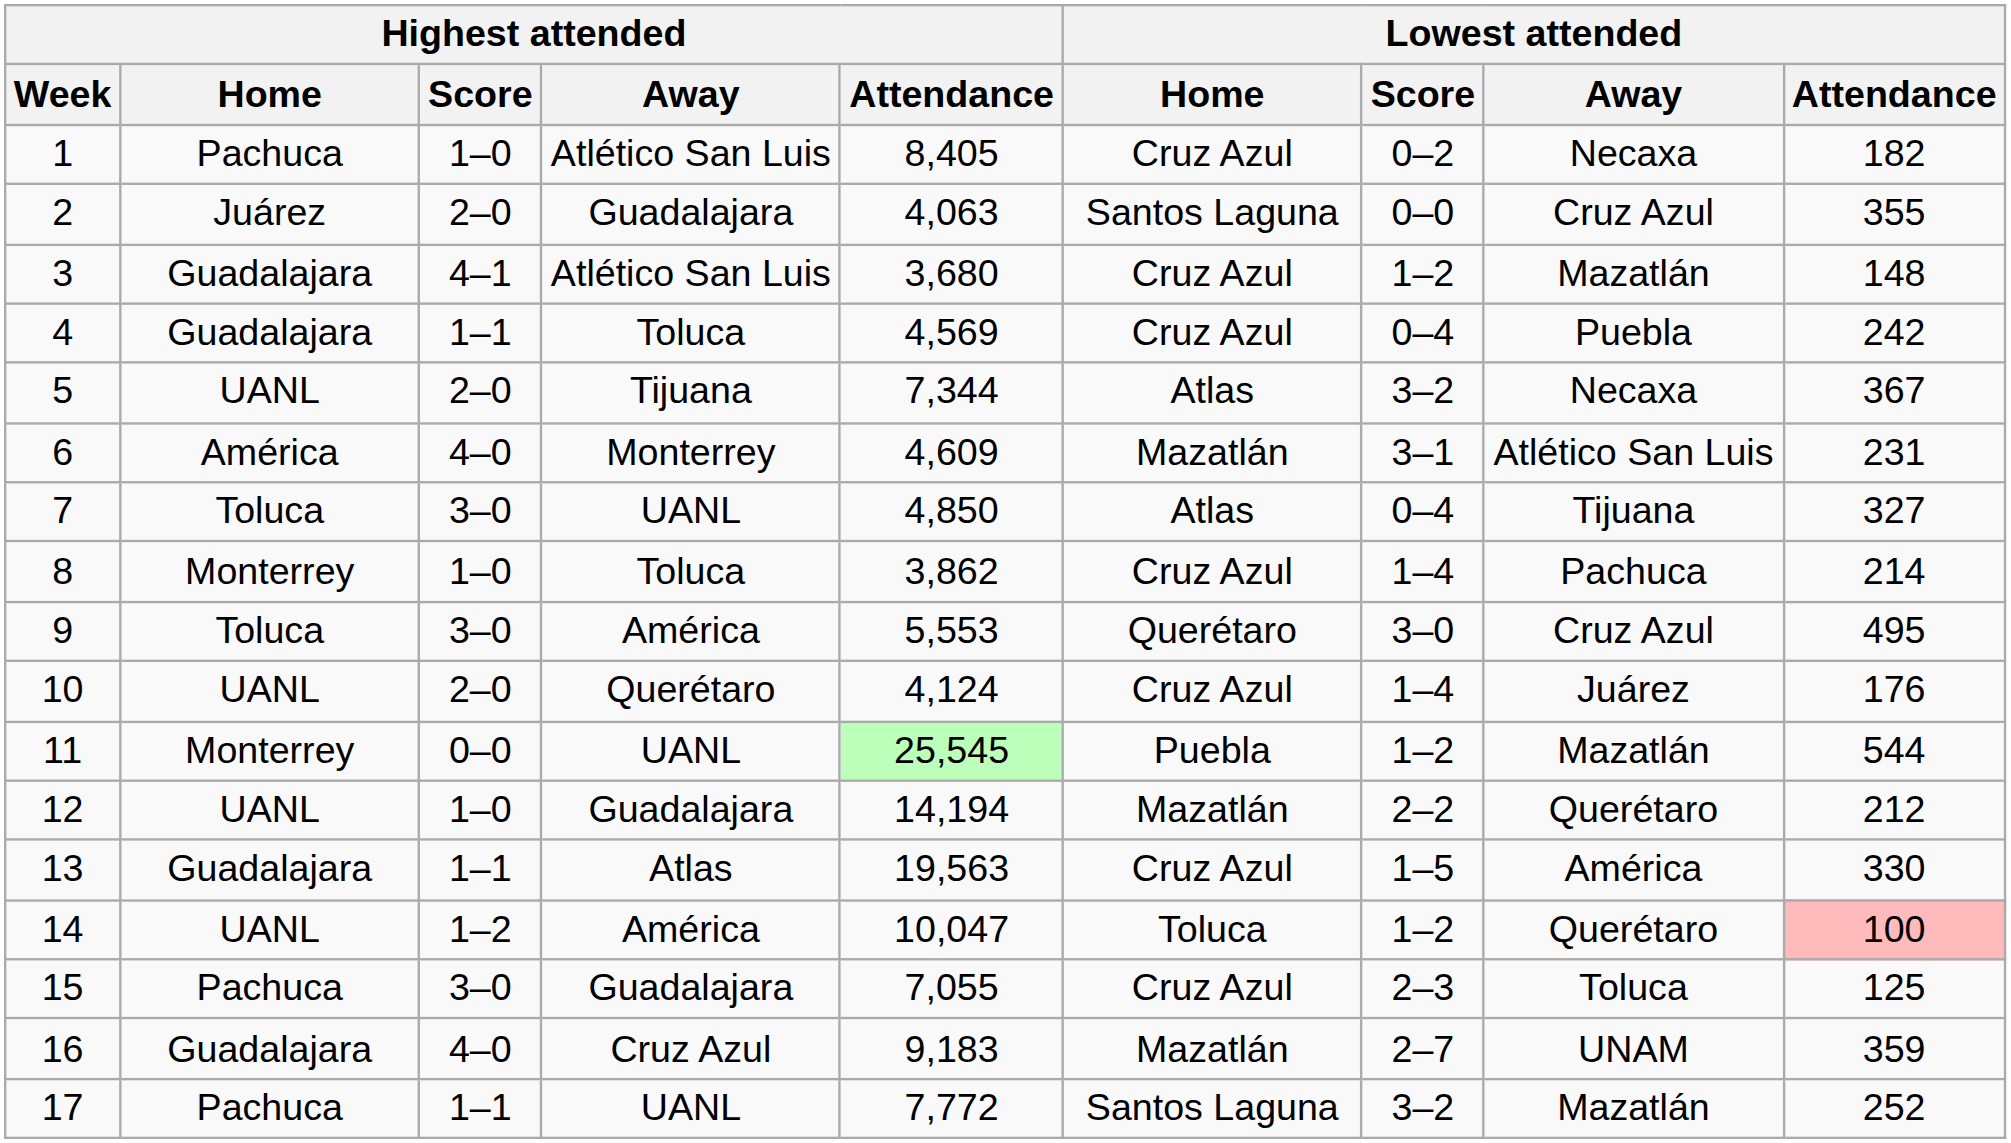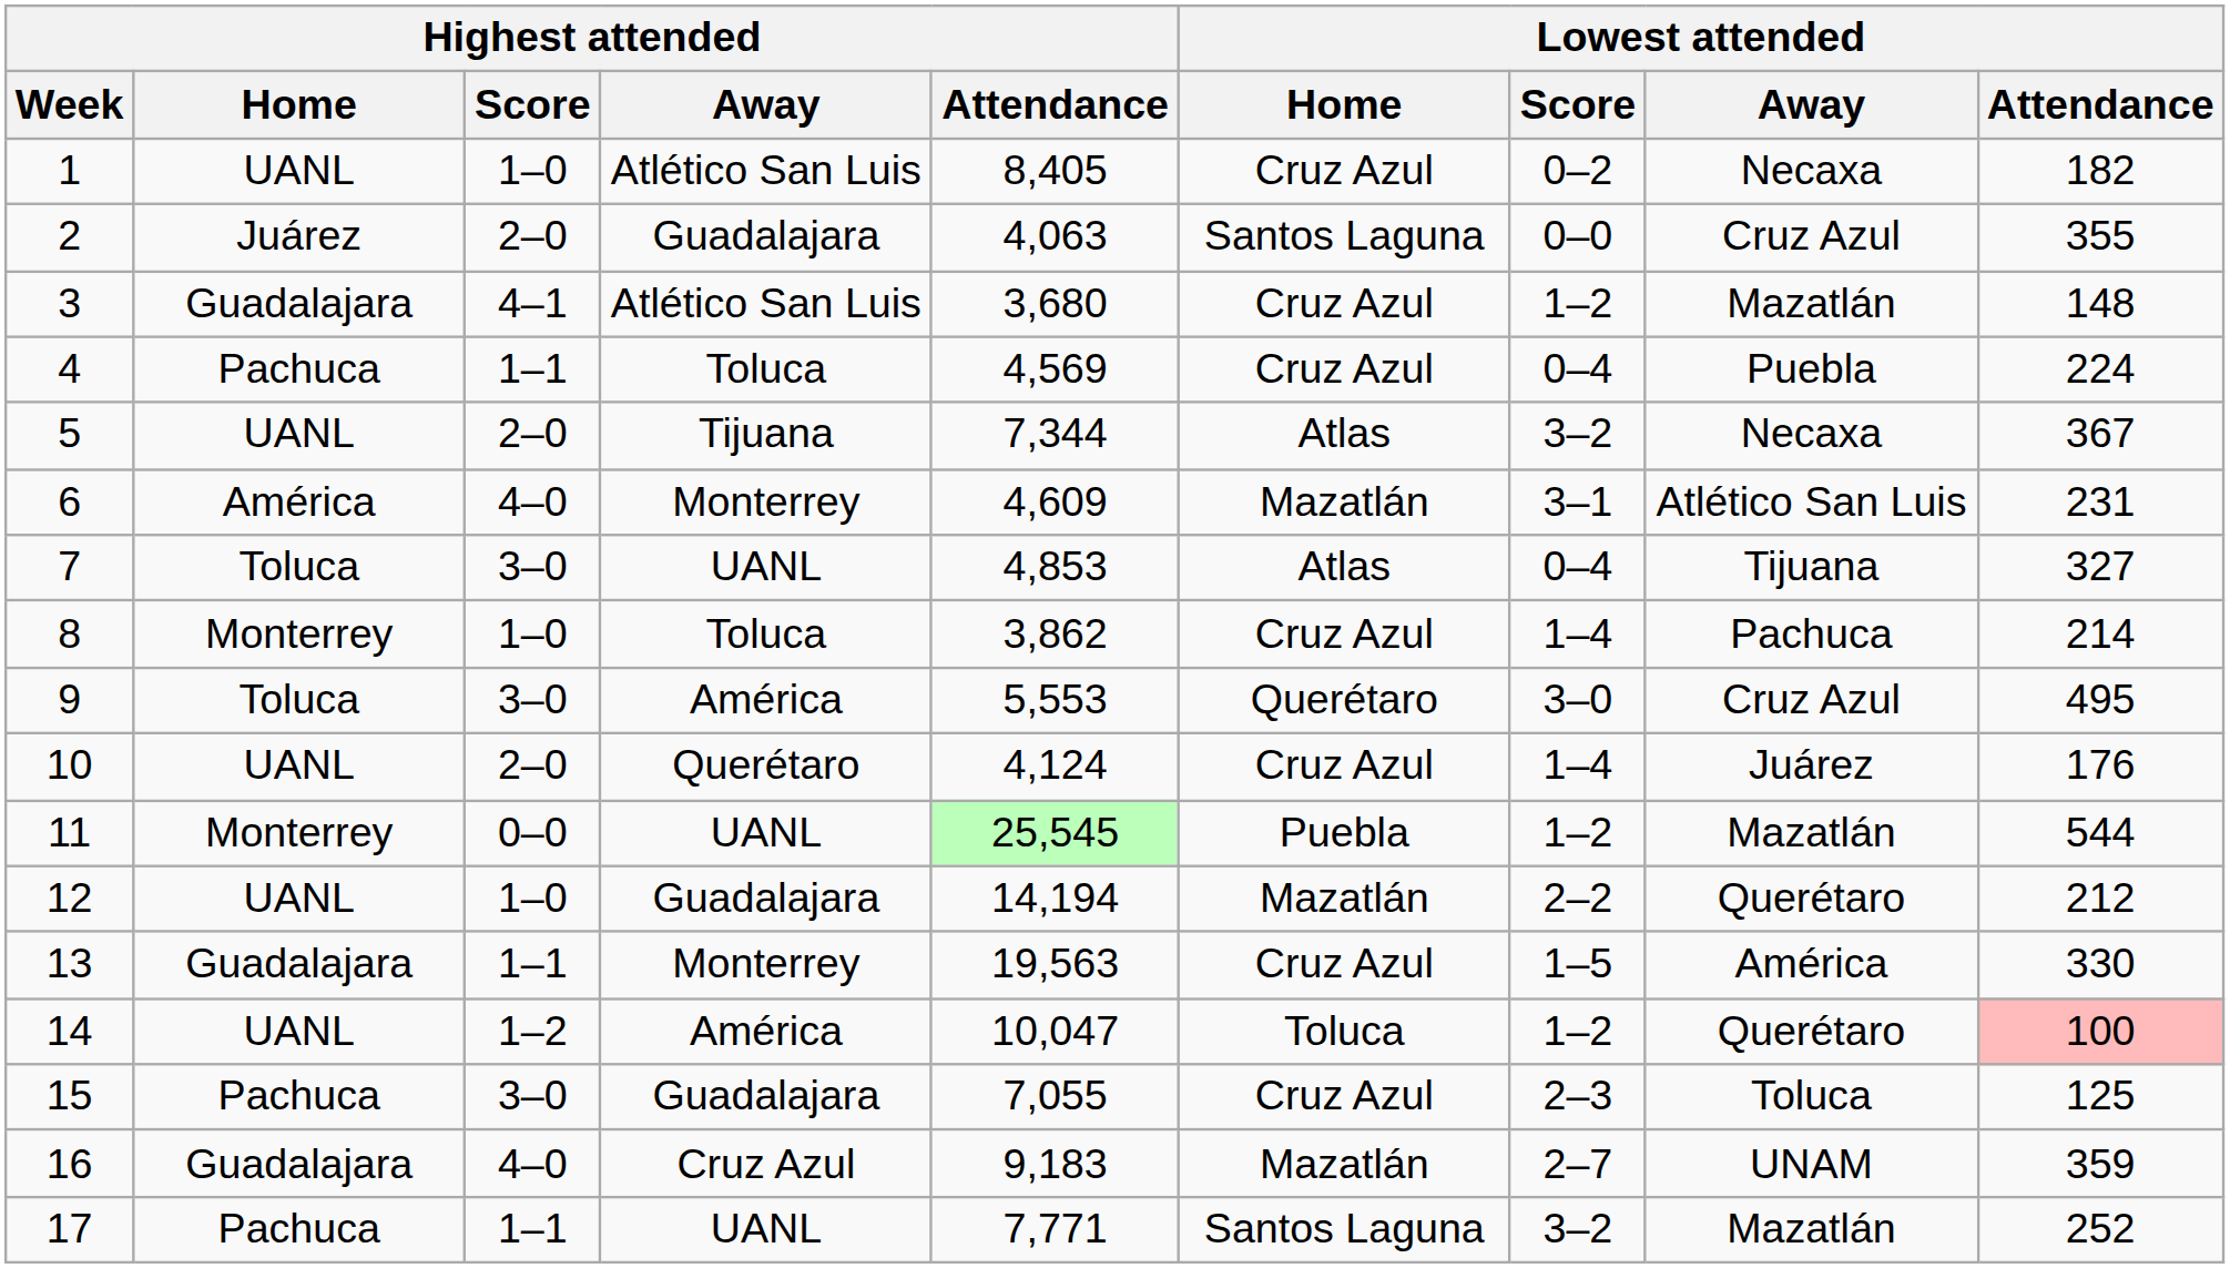1 | Highest attended / Home: Pachuca -> UANL
4 | Highest attended / Home: Guadalajara -> Pachuca
4 | Lowest attended / Attendance: 242 -> 224
7 | Highest attended / Attendance: 4,850 -> 4,853
13 | Highest attended / Away: Atlas -> Monterrey
17 | Highest attended / Attendance: 7,772 -> 7,771
